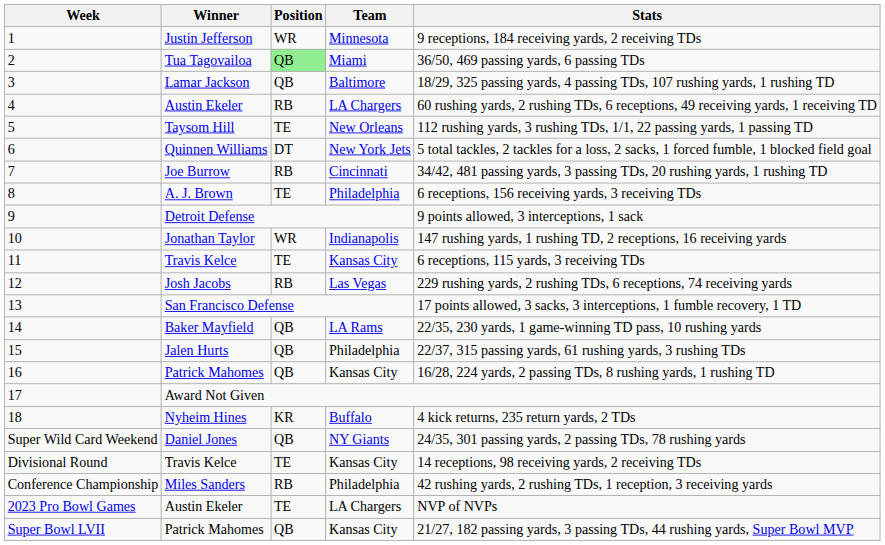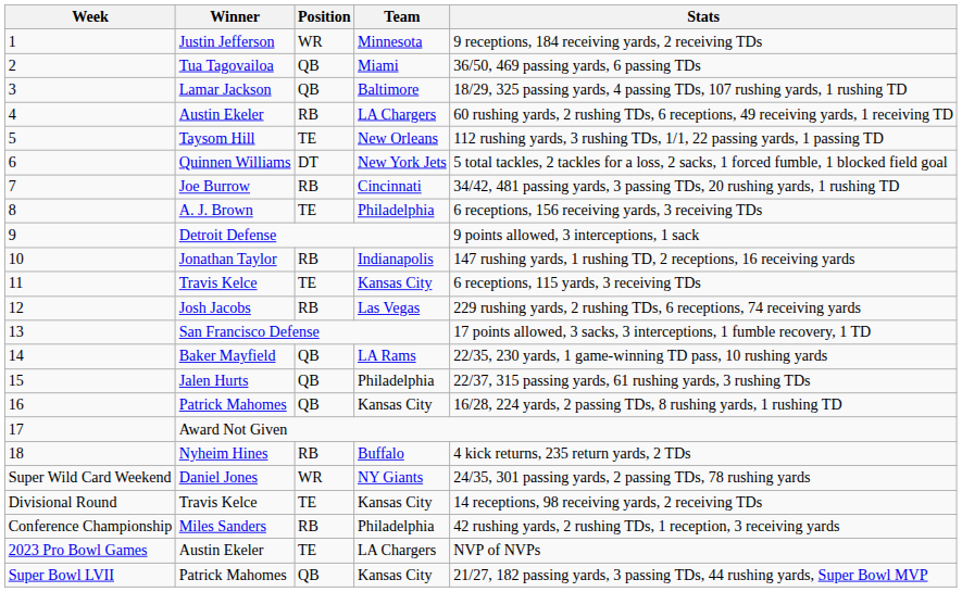2 | Position: lightgreen background -> no background
10 | Position: WR -> RB
18 | Position: KR -> RB
Super Wild Card Weekend | Position: QB -> WR
